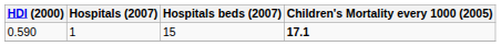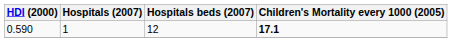0.590 | Hospitals beds (2007): 15 -> 12
